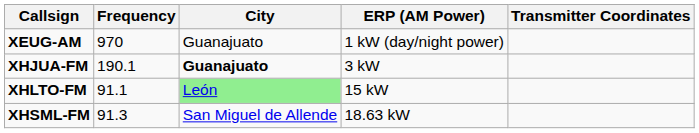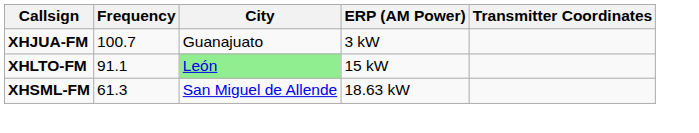- row: XEUG-AM | 970 | Guanajuato | 1 kW (day/night power)
XHJUA-FM | Frequency: 190.1 -> 100.7
XHJUA-FM | City: bold -> normal
XHSML-FM | Frequency: 91.3 -> 61.3
